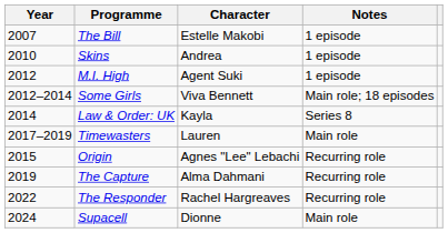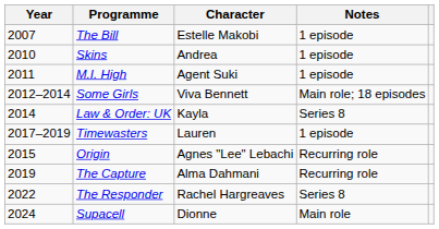M.I. High | Year: 2012 -> 2011
Timewasters | Notes: Main role -> 1 episode
The Responder | Notes: Recurring role -> Series 8
